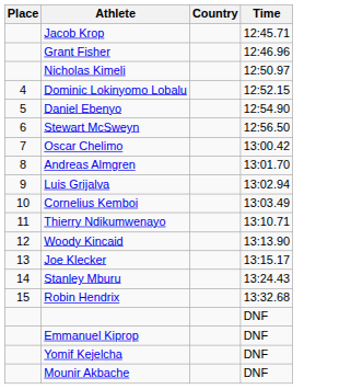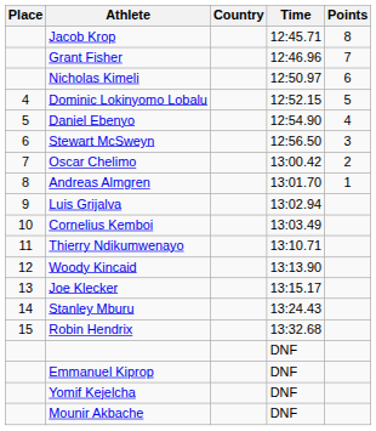+ column: Points | 8 | 7 | 6 | 5 | 4 | 3 | 2 | 1
